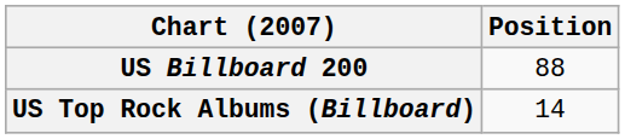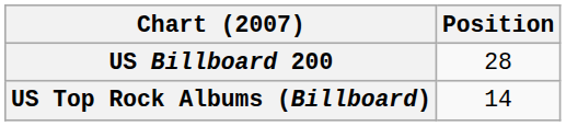US Billboard 200 | Position: 88 -> 28
